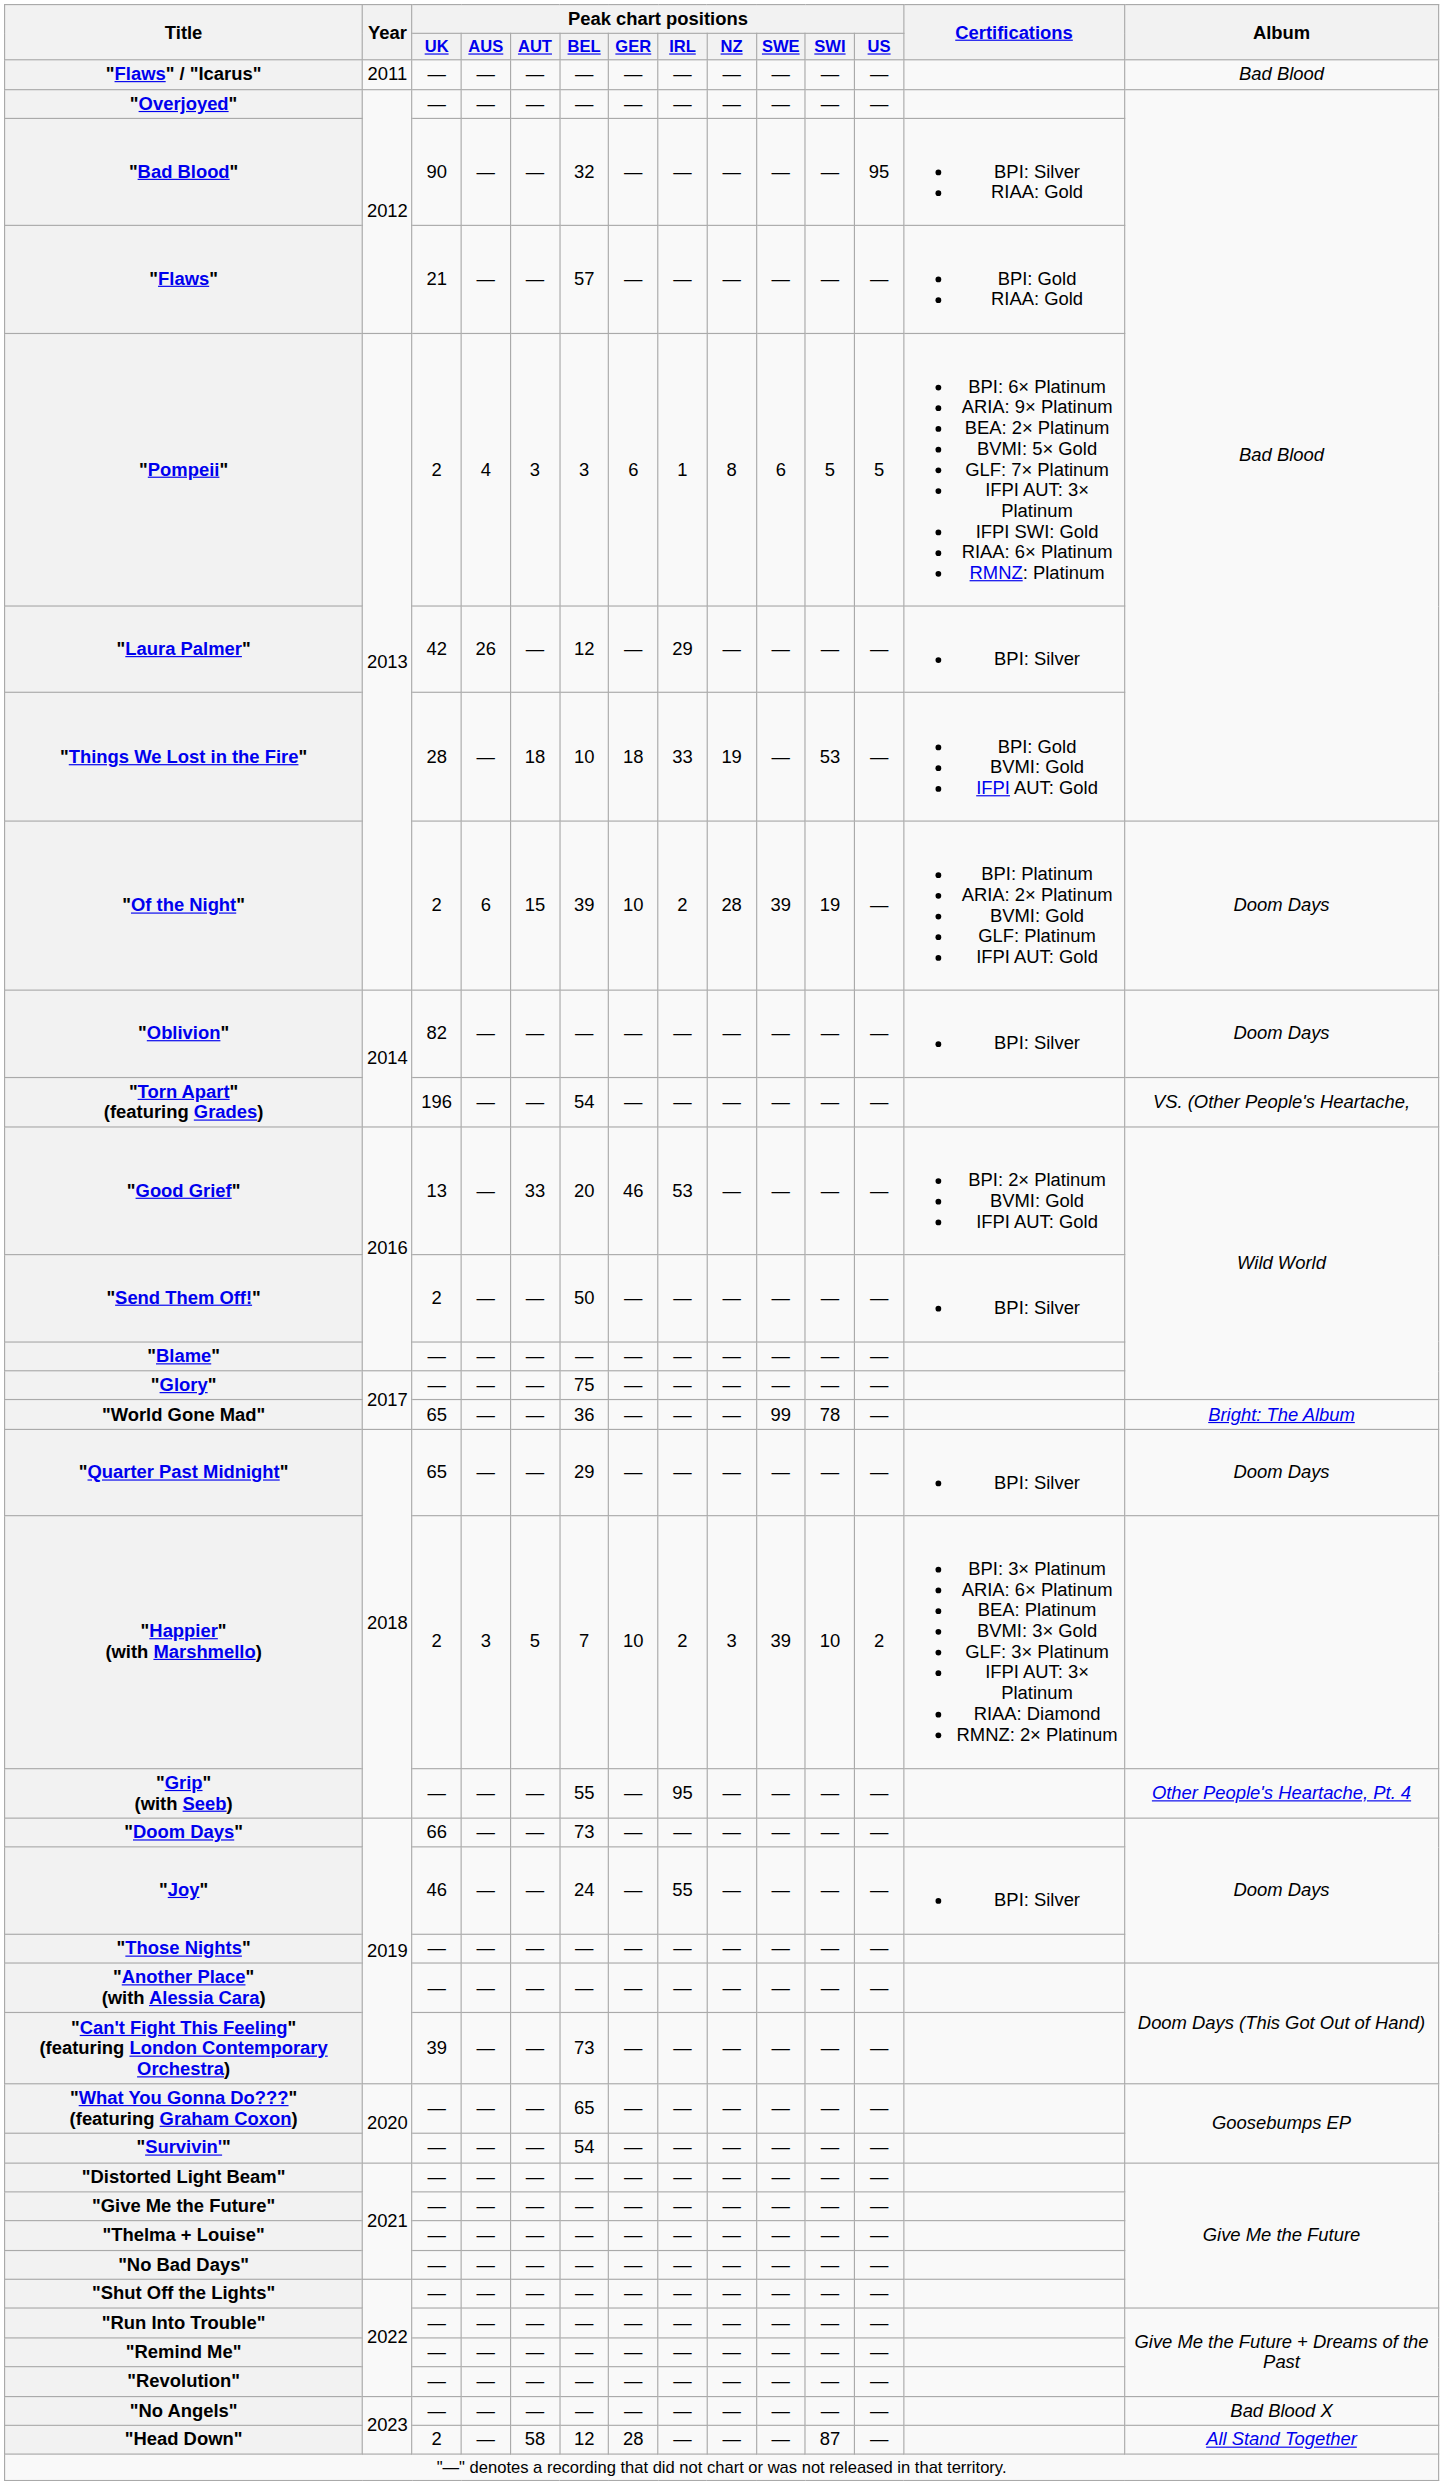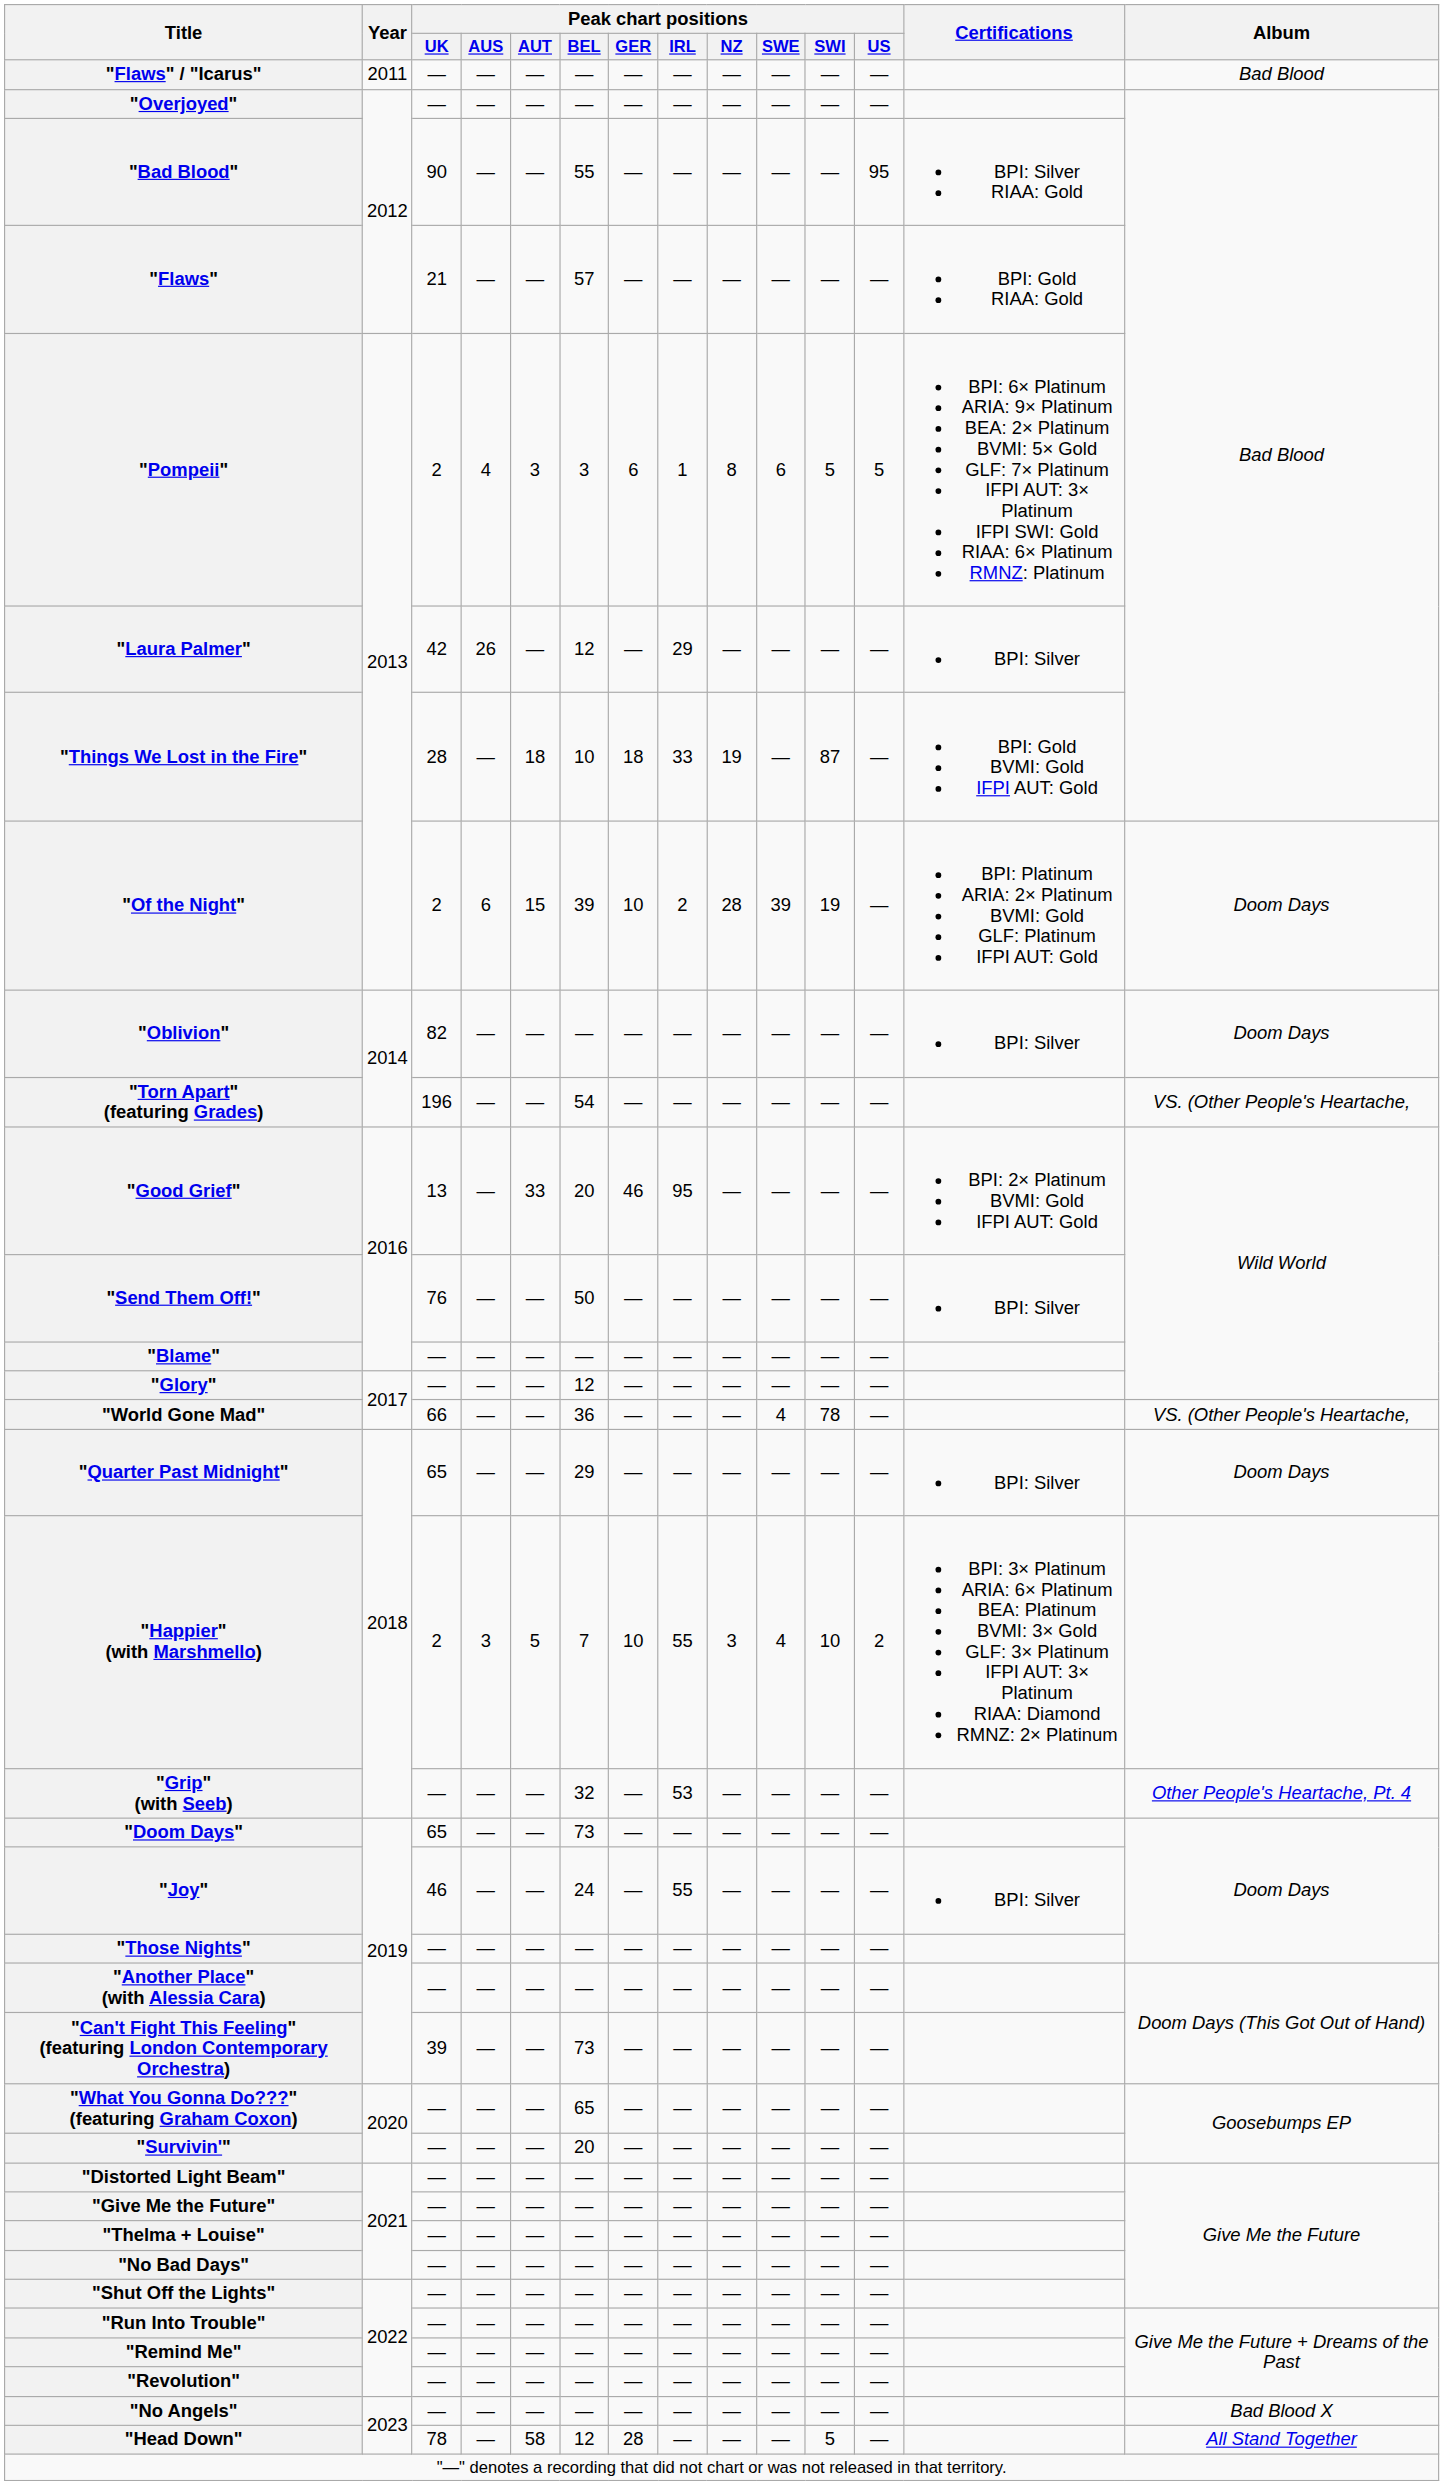"Bad Blood" | Peak chart positions / BEL: 32 -> 55
"Things We Lost in the Fire" | Peak chart positions / SWI: 53 -> 87
"Good Grief" | Peak chart positions / IRL: 53 -> 95
"Send Them Off!" | Peak chart positions / UK: 2 -> 76
"Glory" | Peak chart positions / BEL: 75 -> 12
"World Gone Mad" | Peak chart positions / UK: 65 -> 66
"World Gone Mad" | Peak chart positions / SWE: 99 -> 4
"World Gone Mad" | Album: Bright: The Album -> VS. (Other People's Heartache,
"Happier" (with Marshmello) | Peak chart positions / IRL: 2 -> 55
"Happier" (with Marshmello) | Peak chart positions / SWE: 39 -> 4
"Grip" (with Seeb) | Peak chart positions / BEL: 55 -> 32
"Grip" (with Seeb) | Peak chart positions / IRL: 95 -> 53
"Doom Days" | Peak chart positions / UK: 66 -> 65
"Survivin'" | Peak chart positions / BEL: 54 -> 20
"Head Down" | Peak chart positions / UK: 2 -> 78
"Head Down" | Peak chart positions / SWI: 87 -> 5
